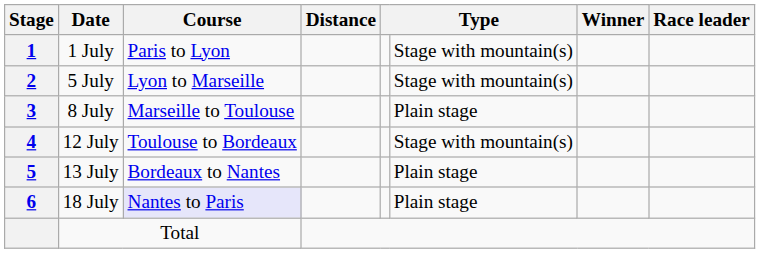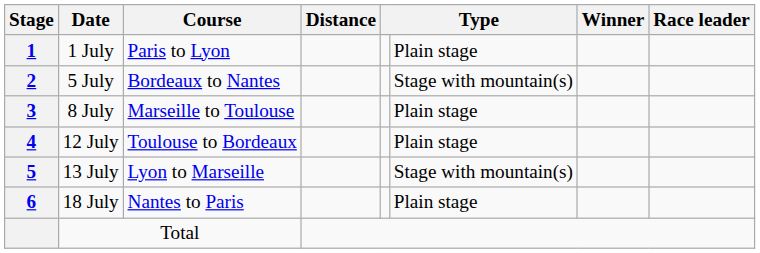1 July | column 6: Stage with mountain(s) -> Plain stage
5 July | Course: Lyon to Marseille -> Bordeaux to Nantes
12 July | column 6: Stage with mountain(s) -> Plain stage
13 July | Course: Bordeaux to Nantes -> Lyon to Marseille
13 July | column 6: Plain stage -> Stage with mountain(s)
18 July | Course: lavender background -> no background
